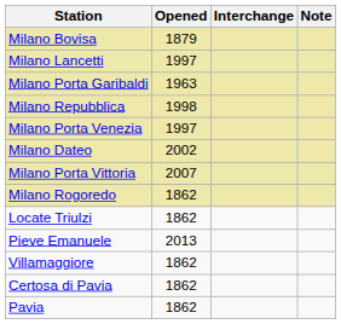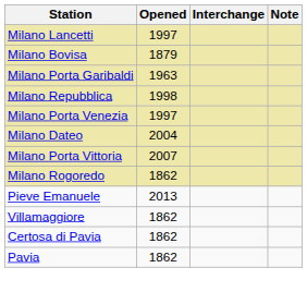rows swapped: Milano Bovisa <-> Milano Lancetti
Milano Dateo | Opened: 2002 -> 2004
- row: Locate Triulzi | 1862
